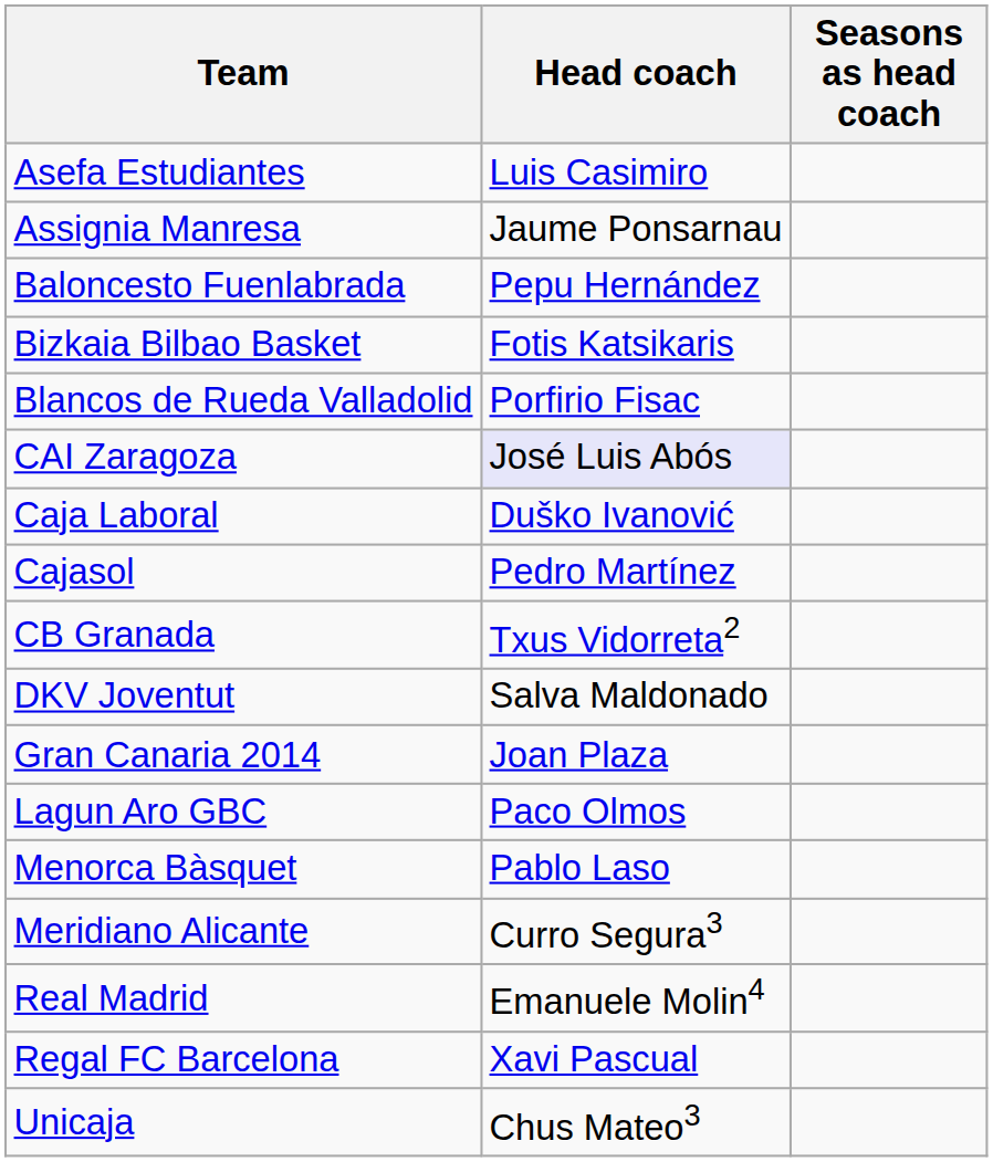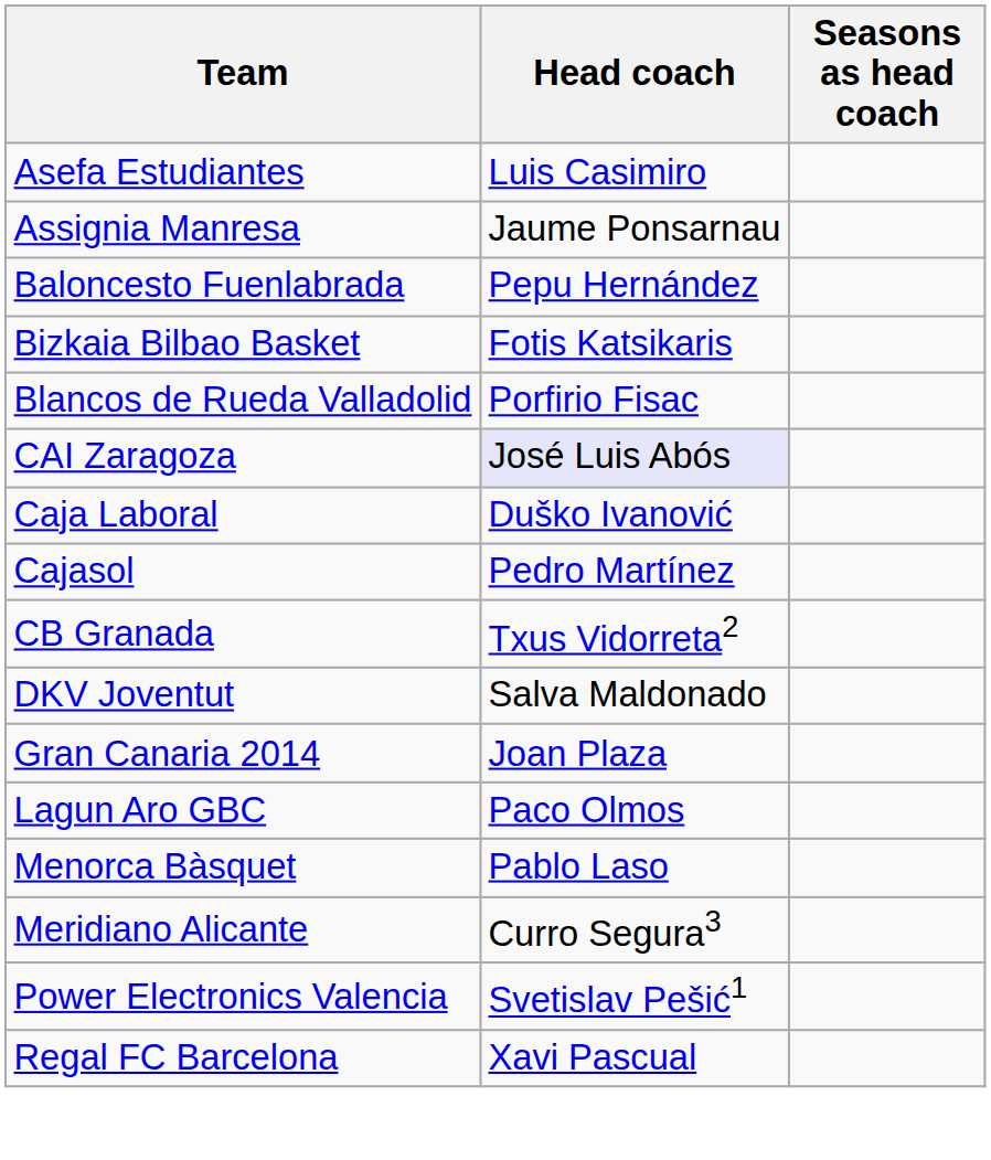- row: Real Madrid | Emanuele Molin4
+ row: Power Electronics Valencia | Svetislav Pešić1
- row: Unicaja | Chus Mateo3
